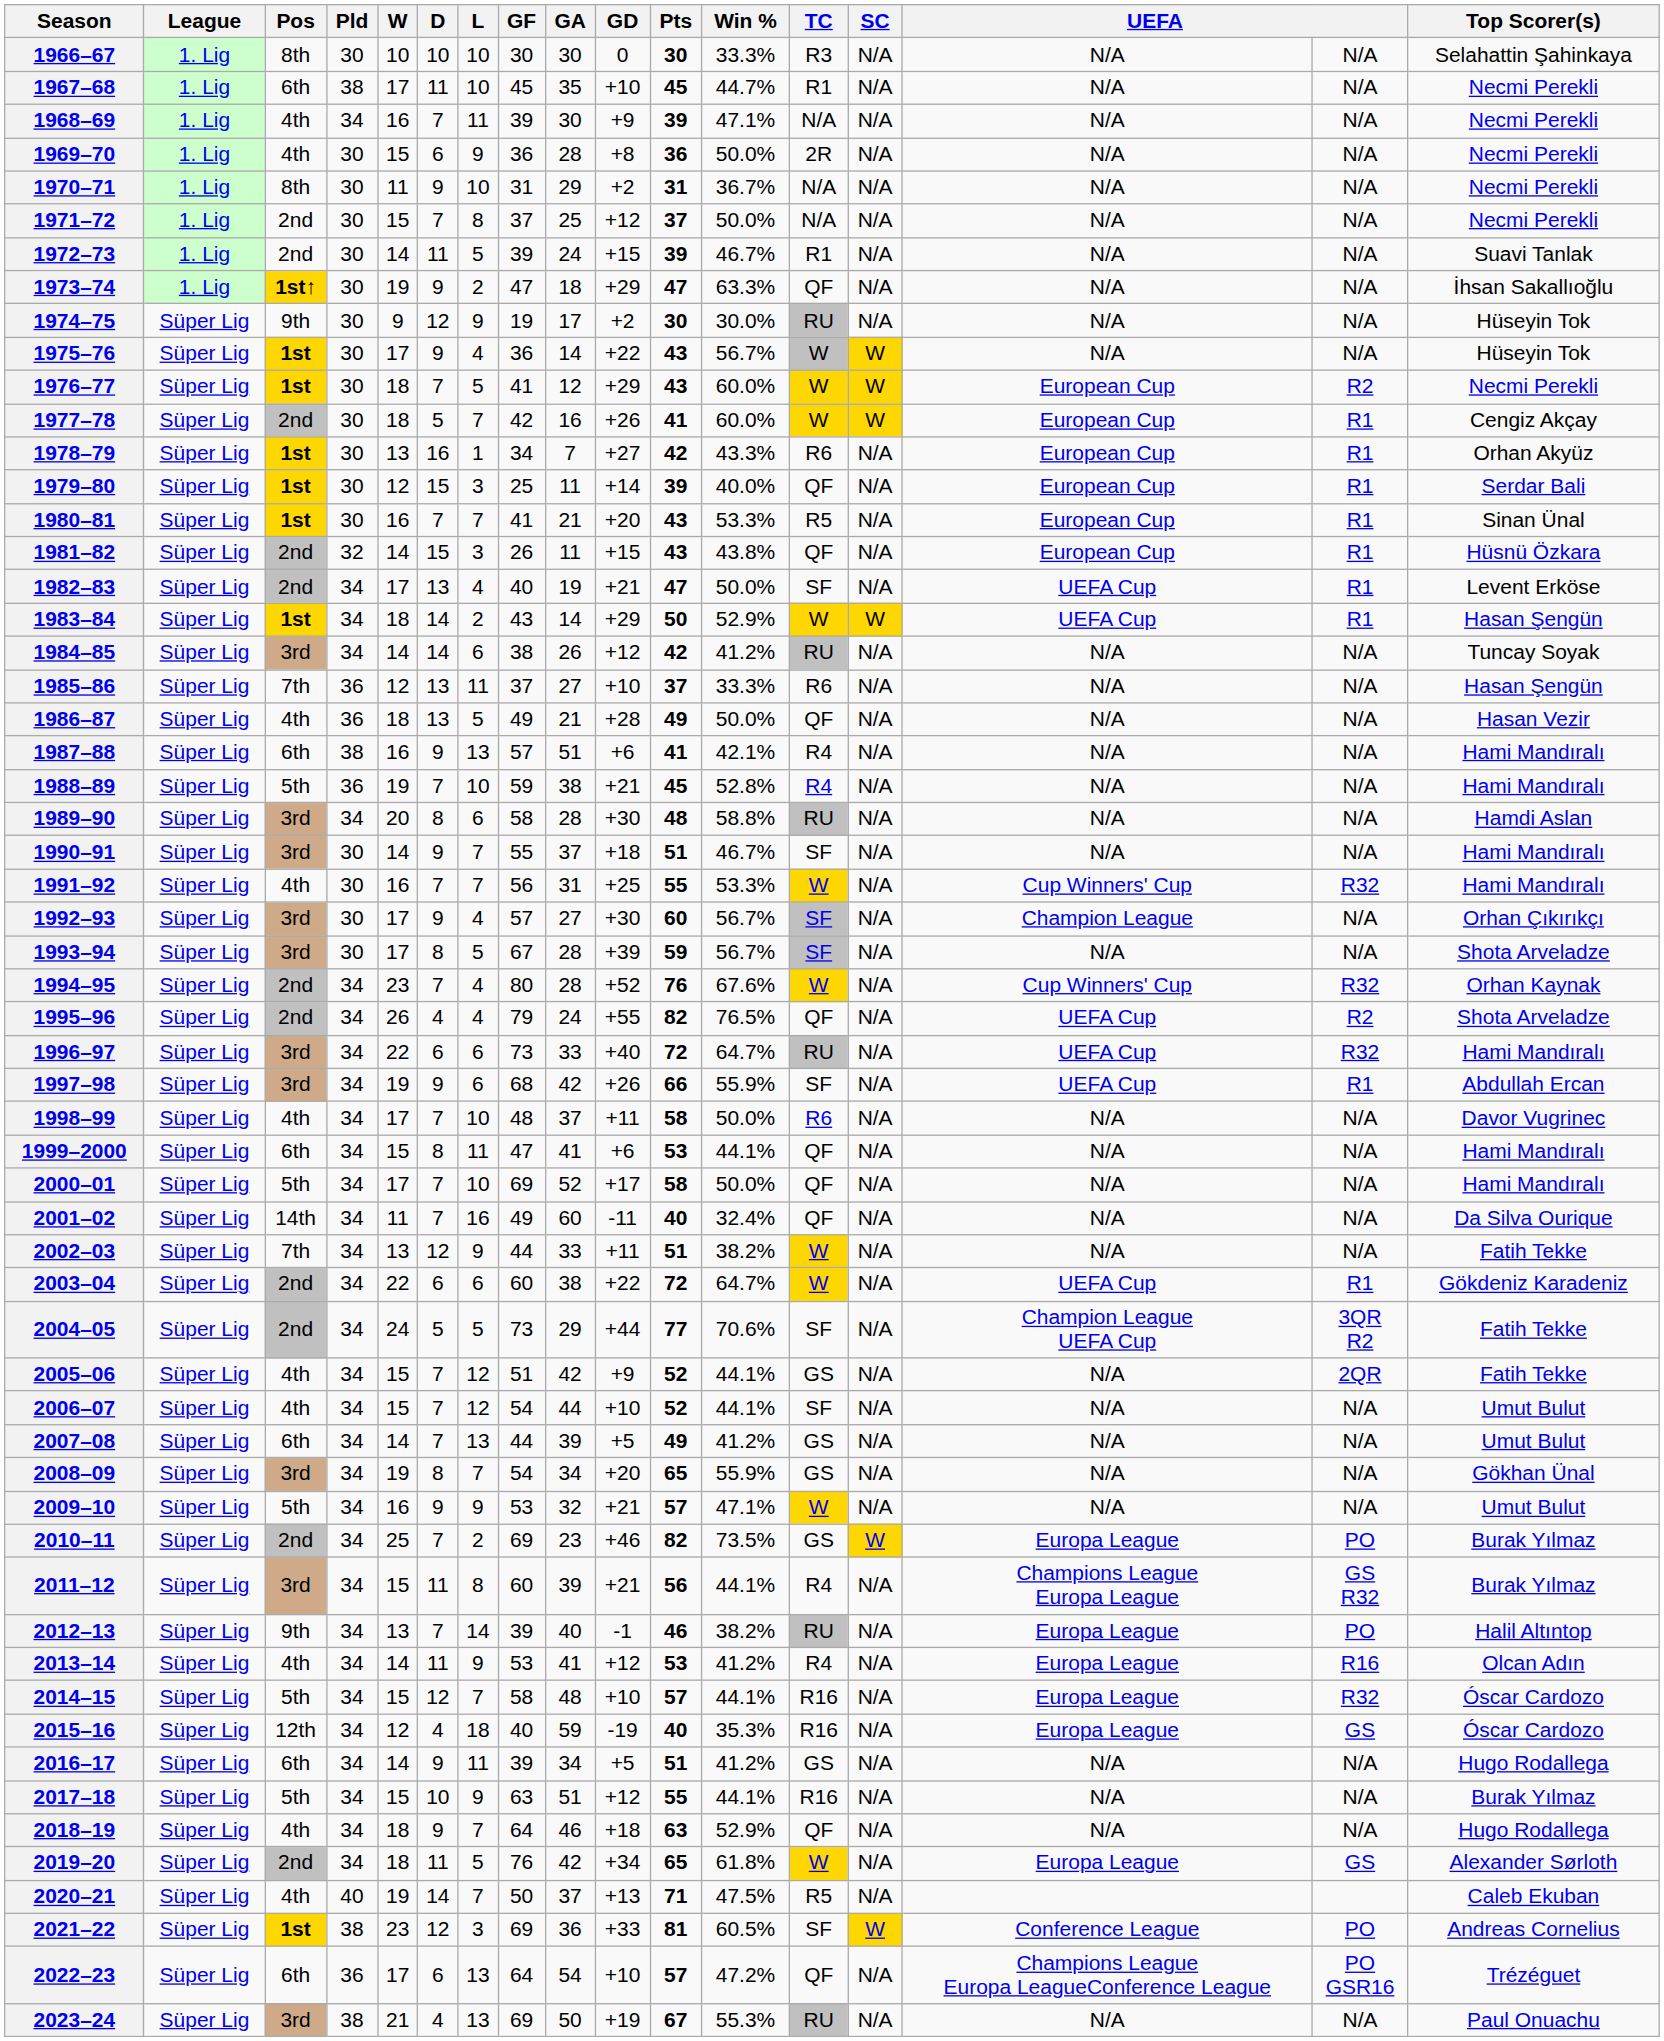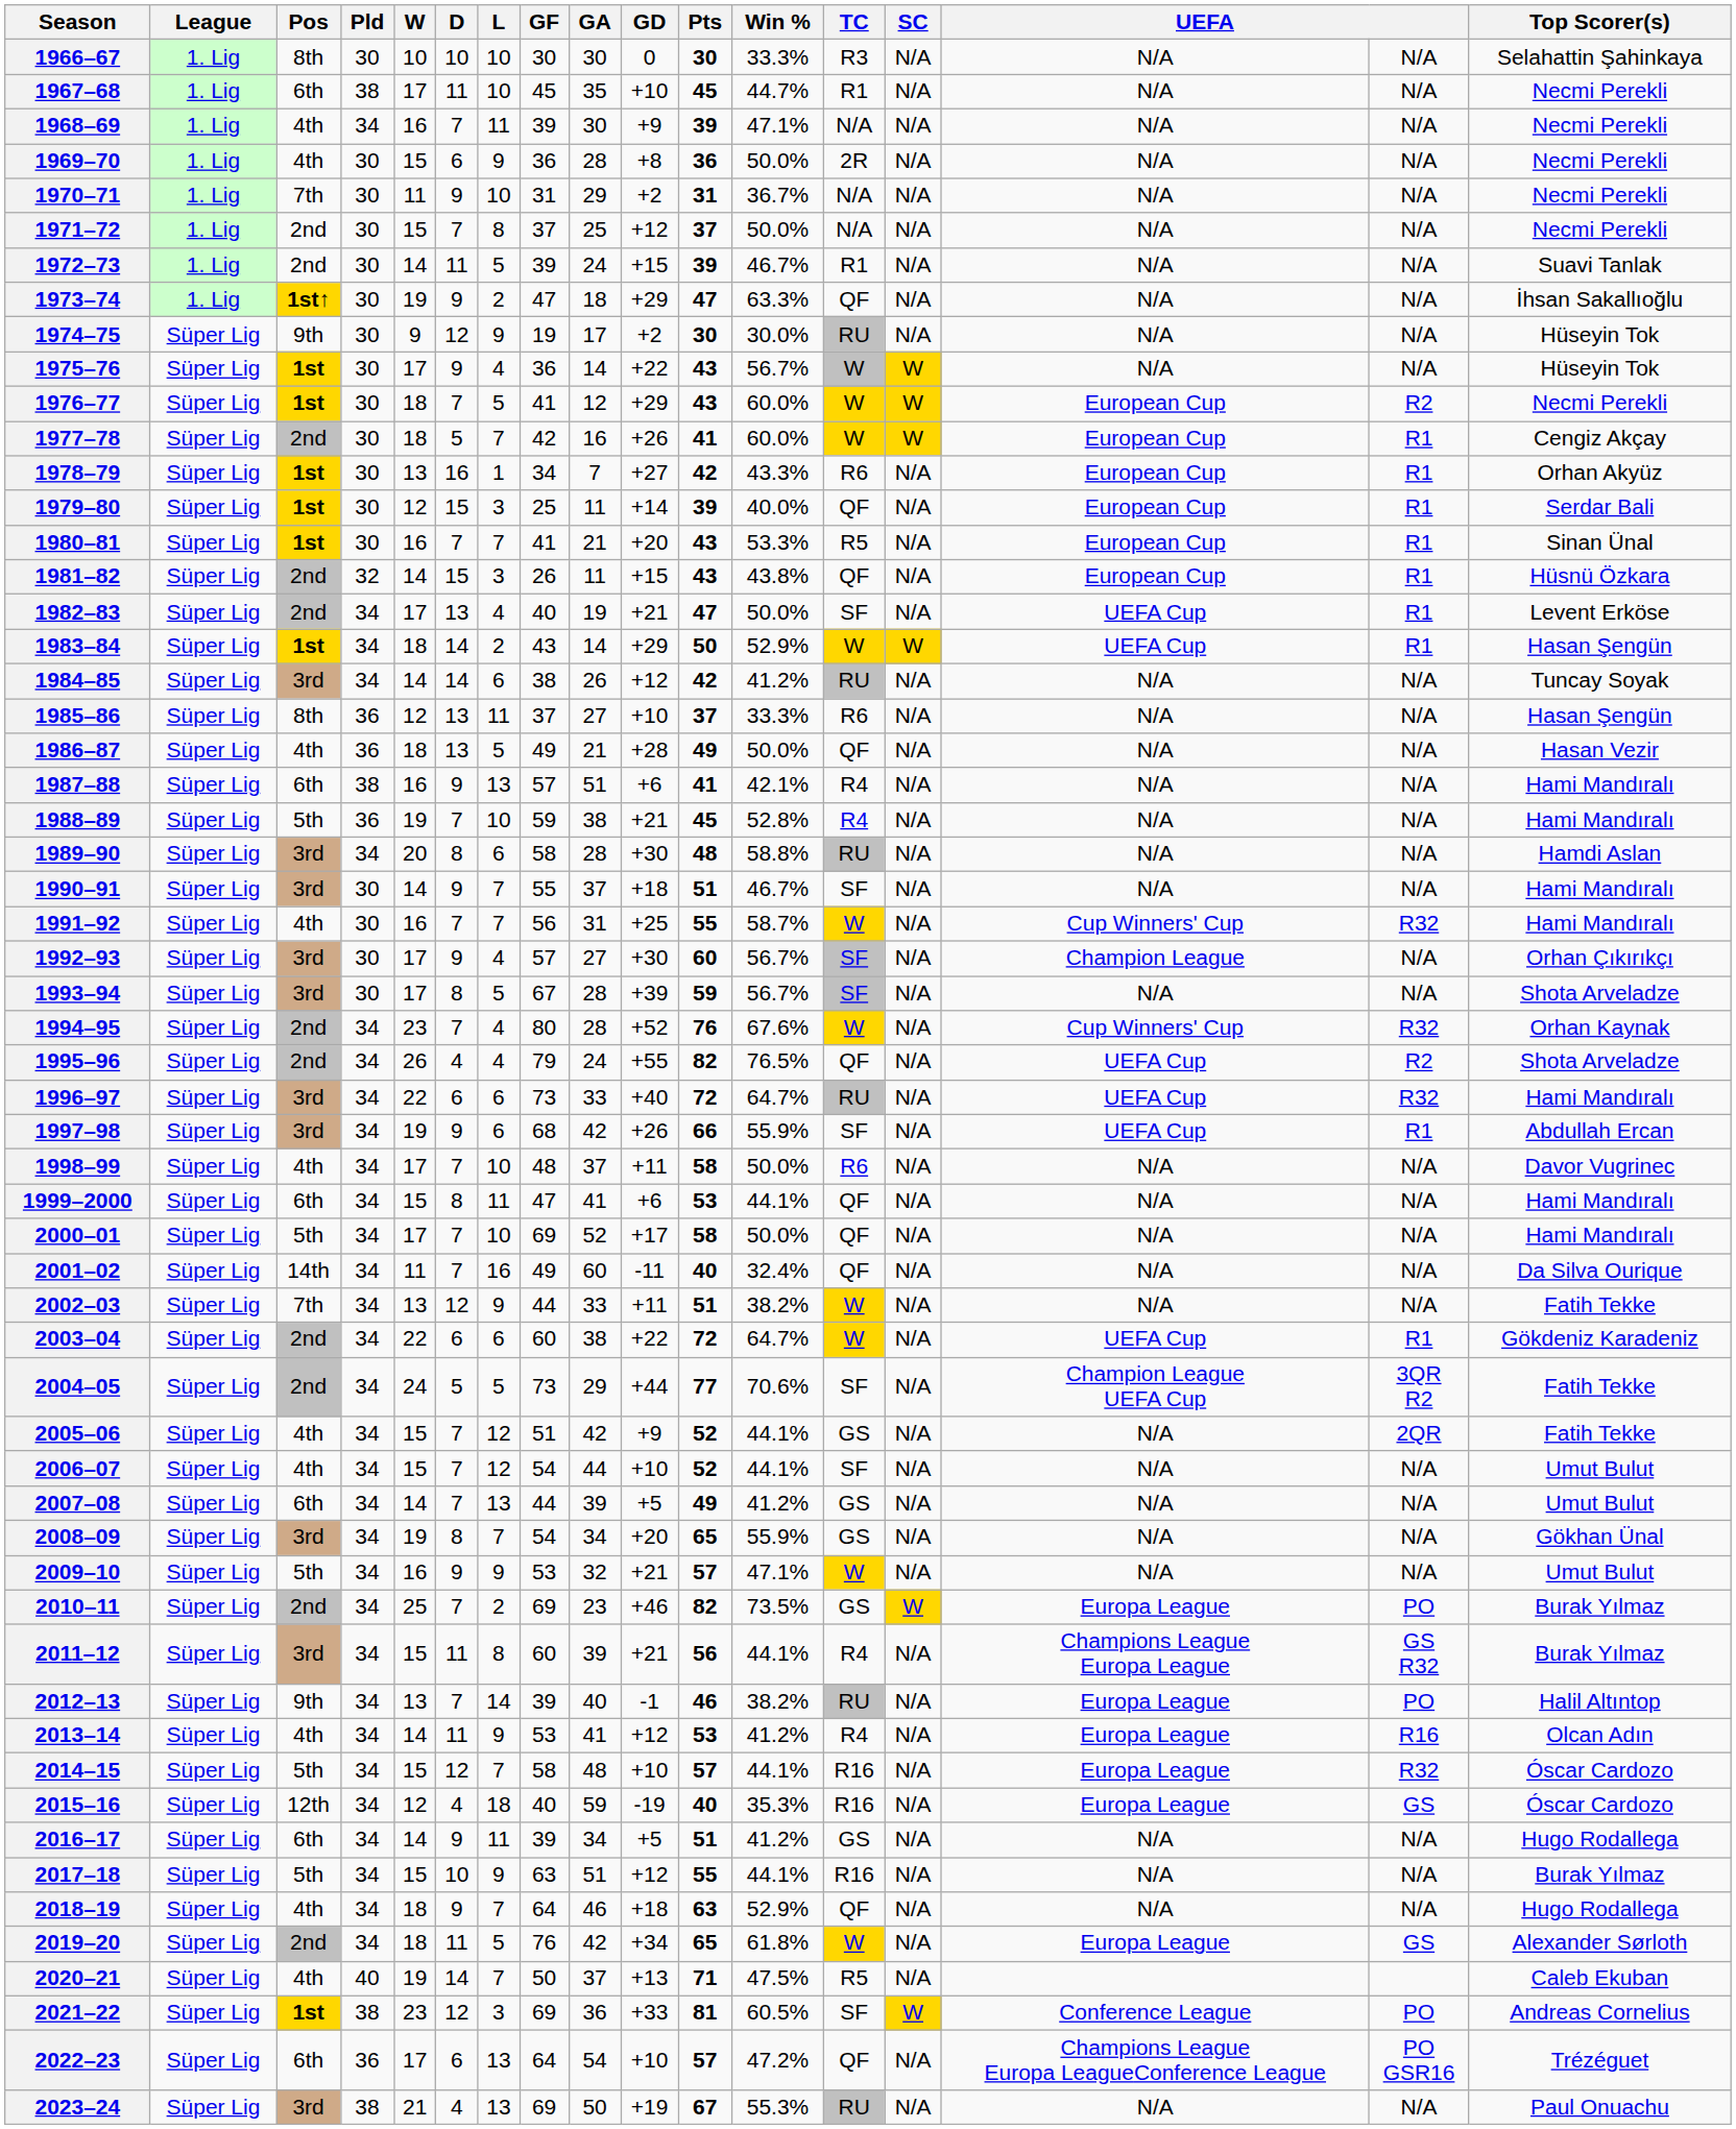1970–71 | Pos: 8th -> 7th
1985–86 | Pos: 7th -> 8th
1991–92 | Win %: 53.3% -> 58.7%
